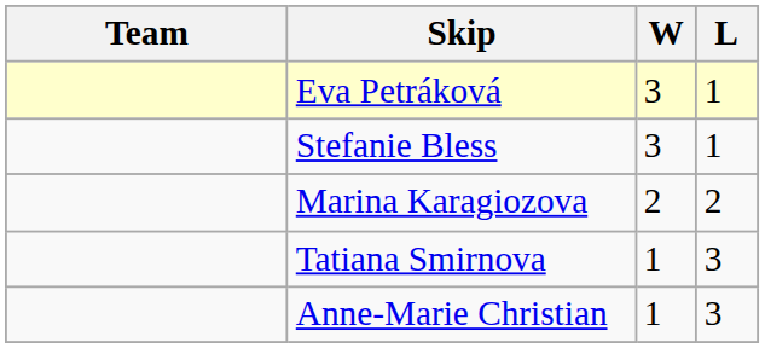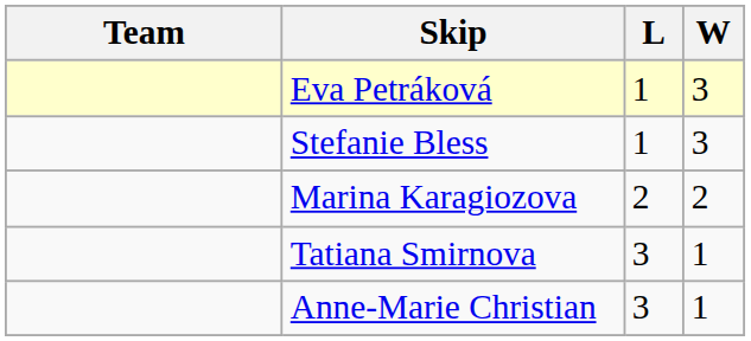columns swapped: W <-> L
